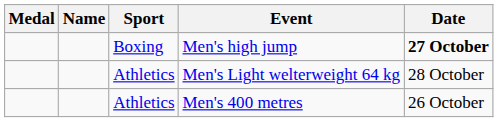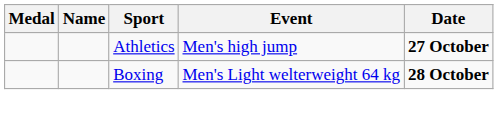Men's high jump | Sport: Boxing -> Athletics
Men's Light welterweight 64 kg | Sport: Athletics -> Boxing
Men's Light welterweight 64 kg | Date: normal -> bold
- row: Athletics | Men's 400 metres | 26 October
